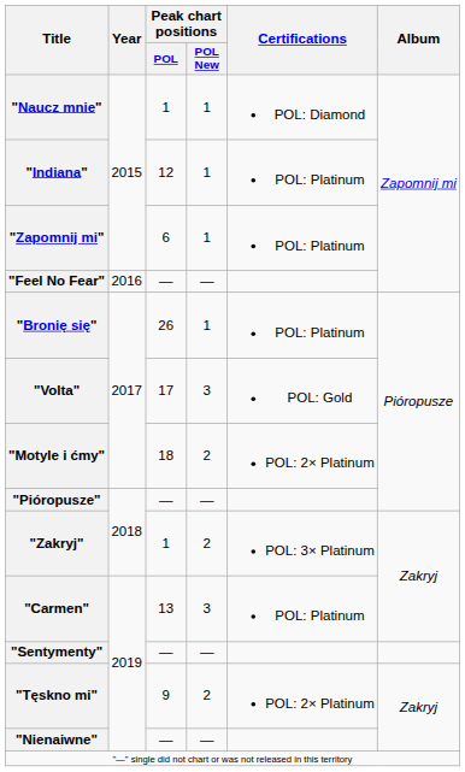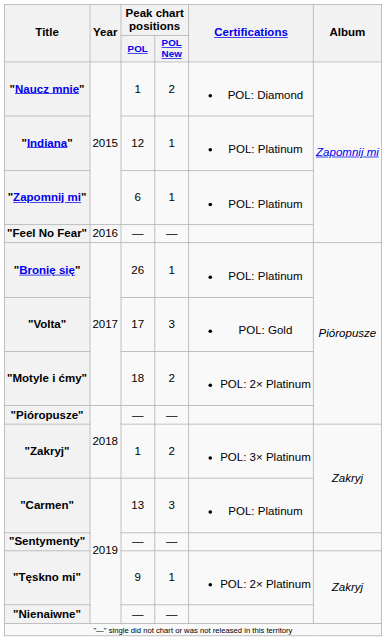"Naucz mnie" | Peak chart positions / POL New: 1 -> 2
"Tęskno mi" | Peak chart positions / POL New: 2 -> 1
